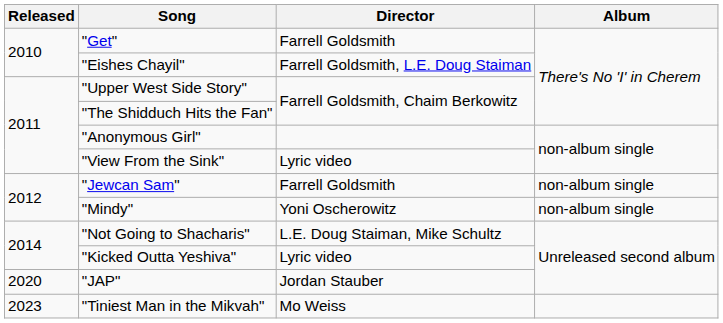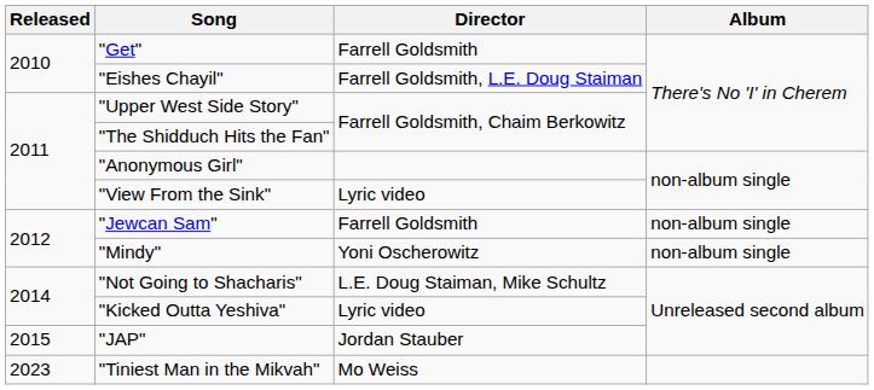"JAP" | Released: 2020 -> 2015
